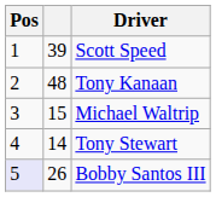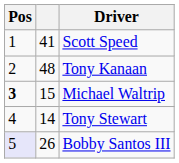Scott Speed | column 2: 39 -> 41
Michael Waltrip | Pos: normal -> bold
